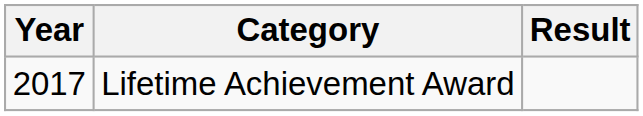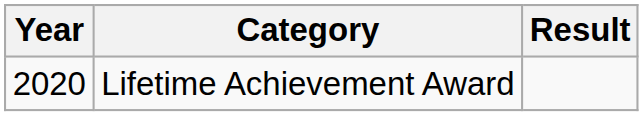Lifetime Achievement Award | Year: 2017 -> 2020
